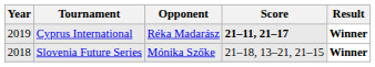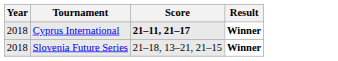- column: Opponent | Réka Madarász | Mónika Szőke
Cyprus International | Year: 2019 -> 2018
